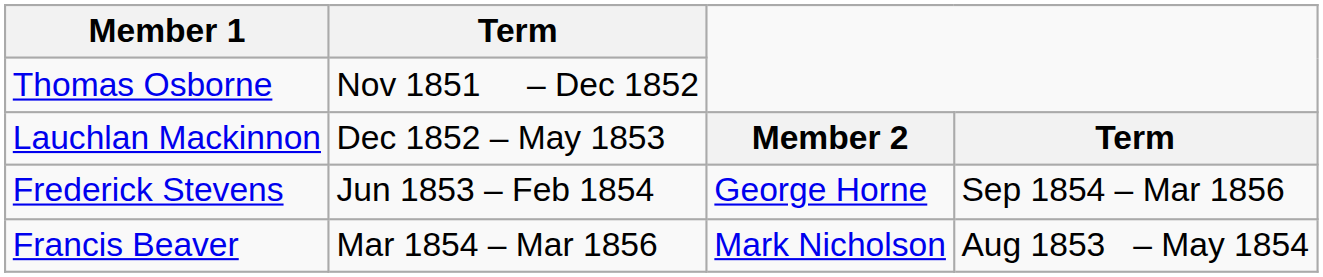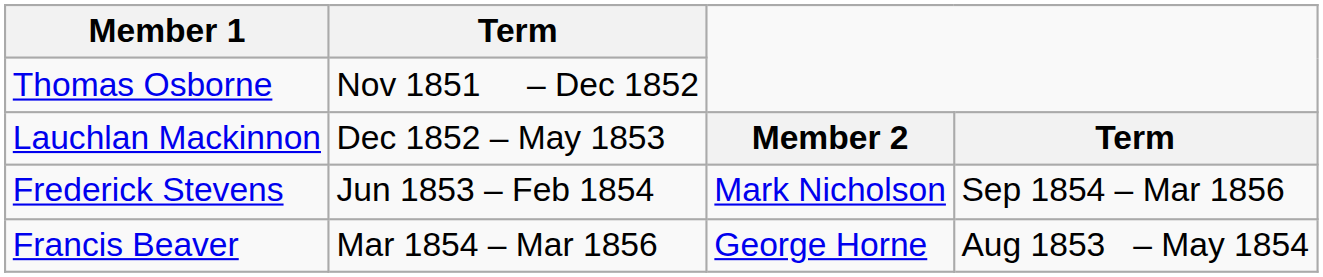Frederick Stevens | column 3: George Horne -> Mark Nicholson
Francis Beaver | column 3: Mark Nicholson -> George Horne
